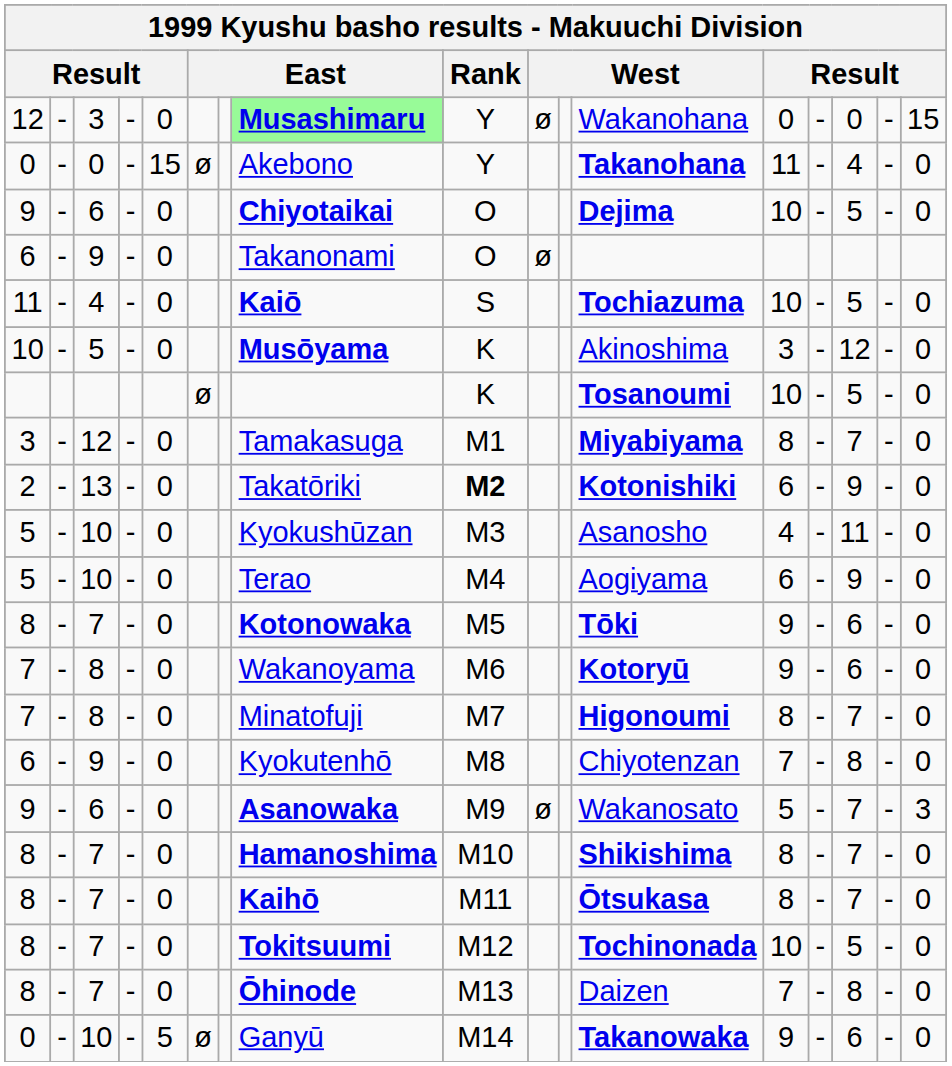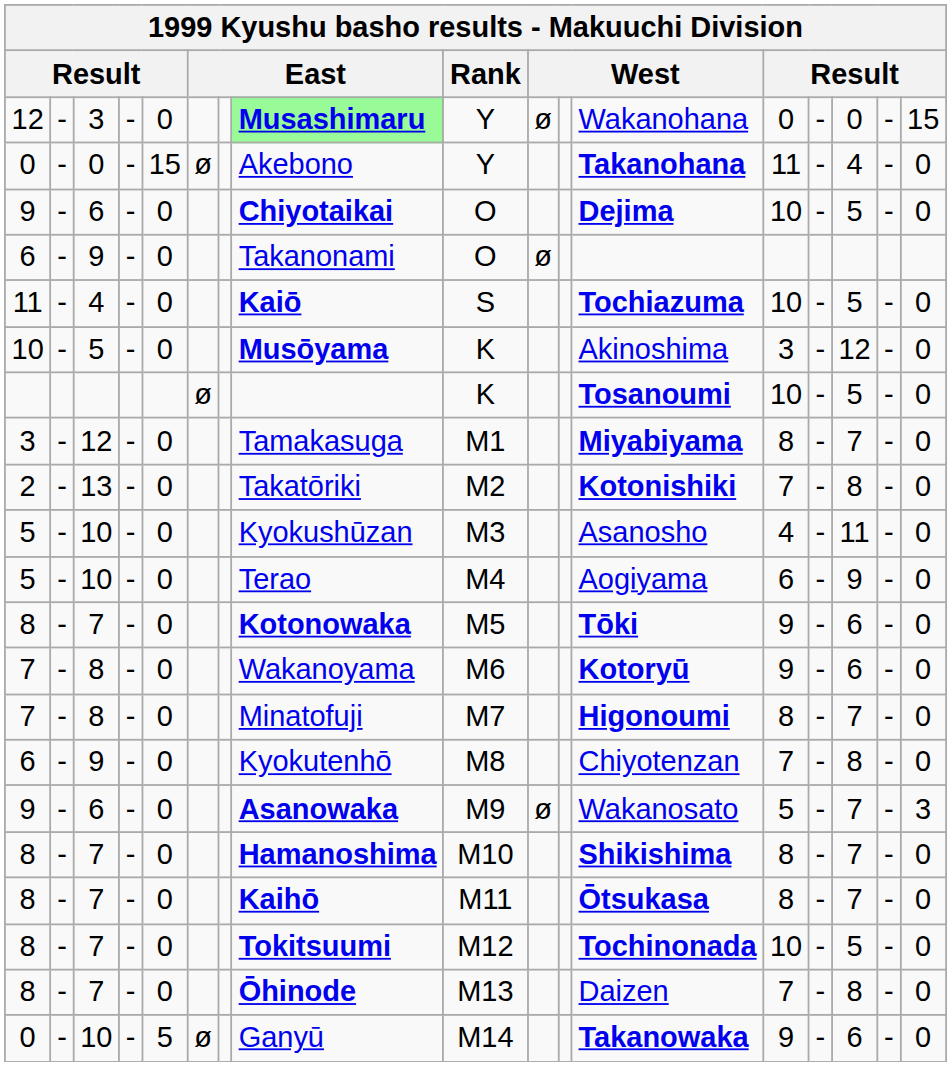2 | Rank: bold -> normal
2 | column 13: 6 -> 7
2 | column 15: 9 -> 8
